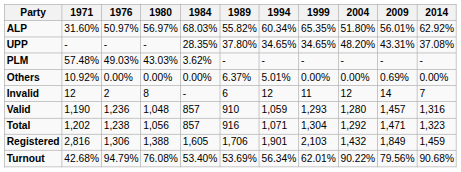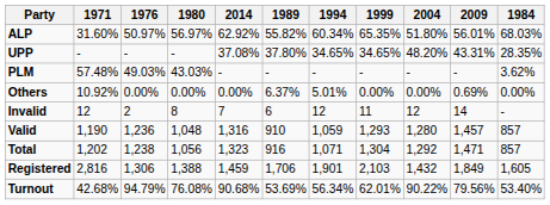columns swapped: 1984 <-> 2014
